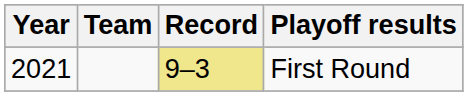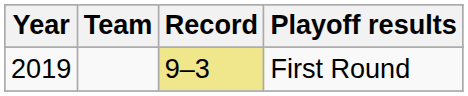First Round | Year: 2021 -> 2019
